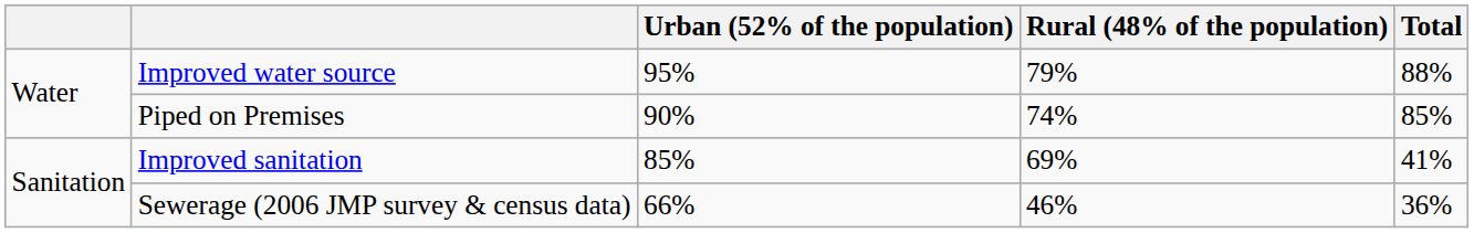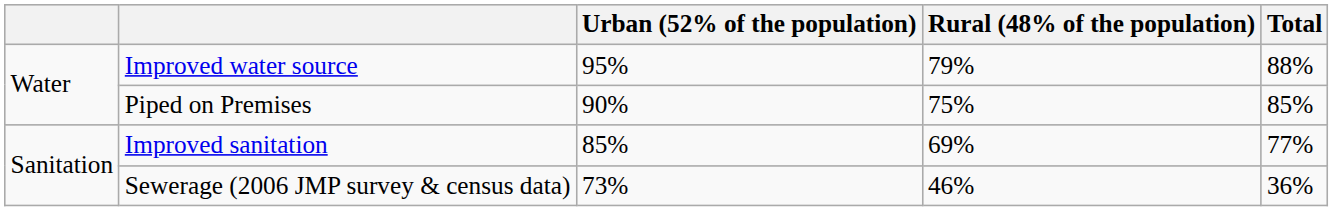Piped on Premises | Rural (48% of the population): 74% -> 75%
Improved sanitation | Total: 41% -> 77%
Sewerage (2006 JMP survey & census data) | Urban (52% of the population): 66% -> 73%
